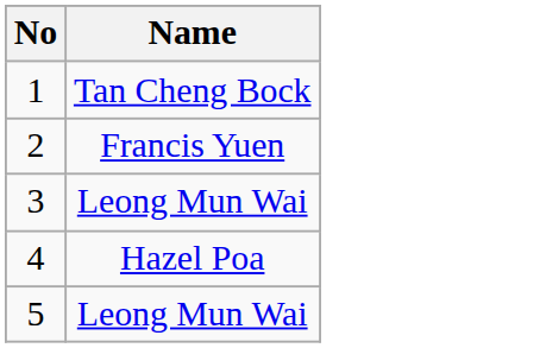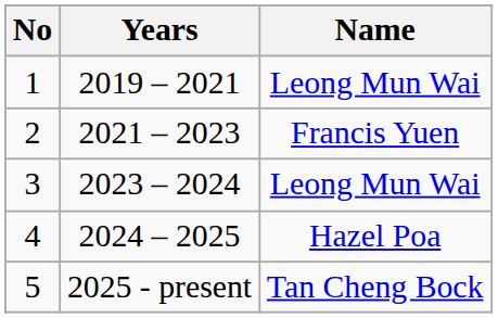+ column: Years | 2019 – 2021 | 2021 – 2023 | 2023 – 2024 | 2024 – 2025 | 2025 - present
1 | Name: Tan Cheng Bock -> Leong Mun Wai
5 | Name: Leong Mun Wai -> Tan Cheng Bock
